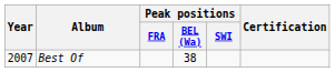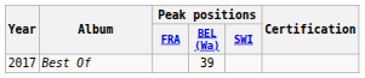Best Of | Year: 2007 -> 2017
Best Of | Peak positions / BEL (Wa): 38 -> 39
